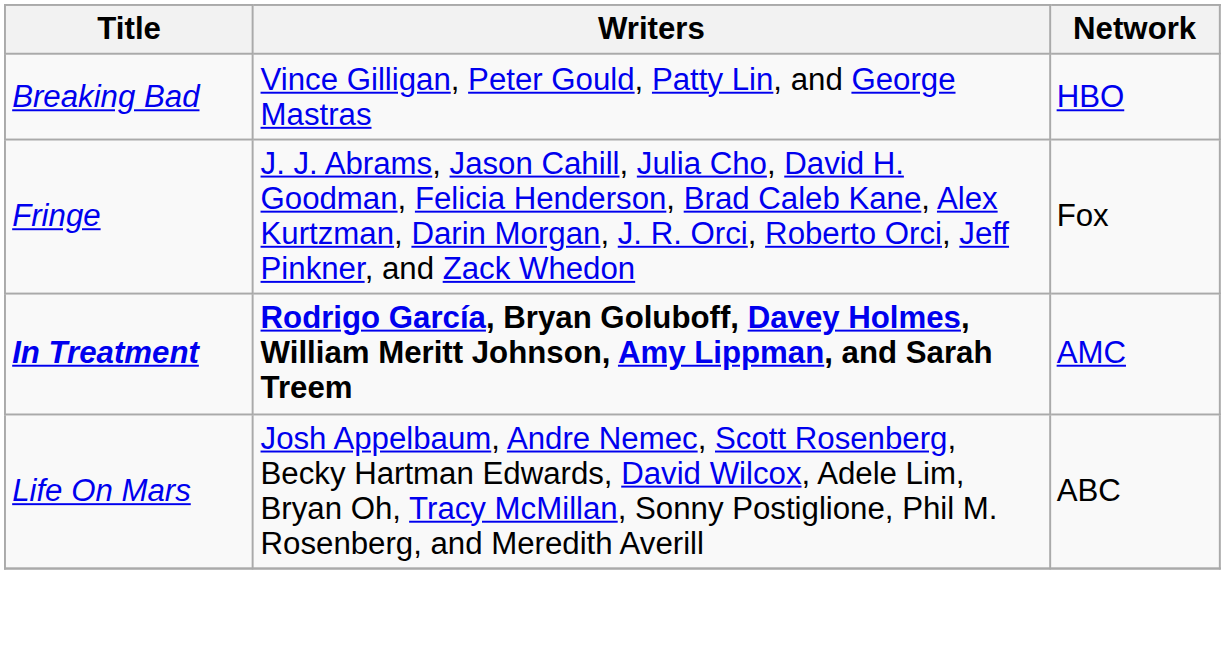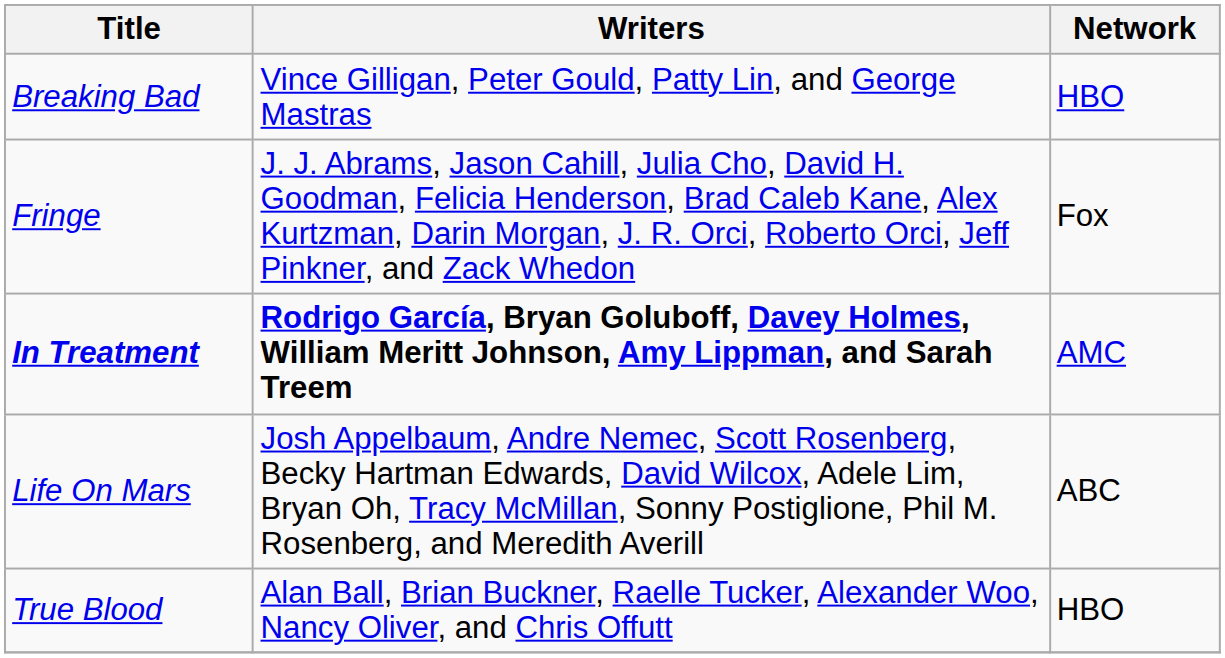+ row: True Blood | Alan Ball, Brian Buckner, Raelle Tucker, Alexander Woo, Nancy Oliver, and Chris Offutt | HBO
